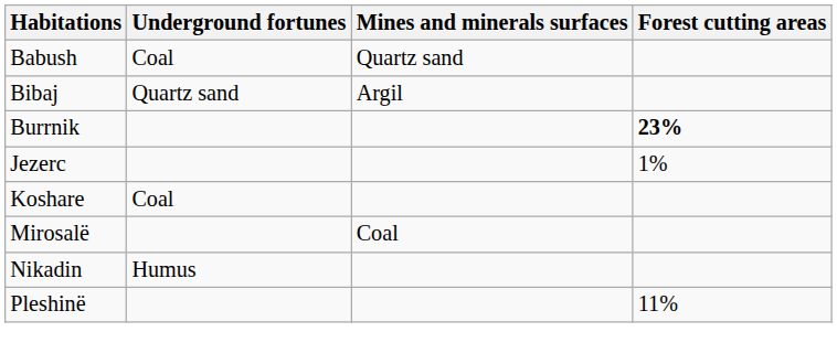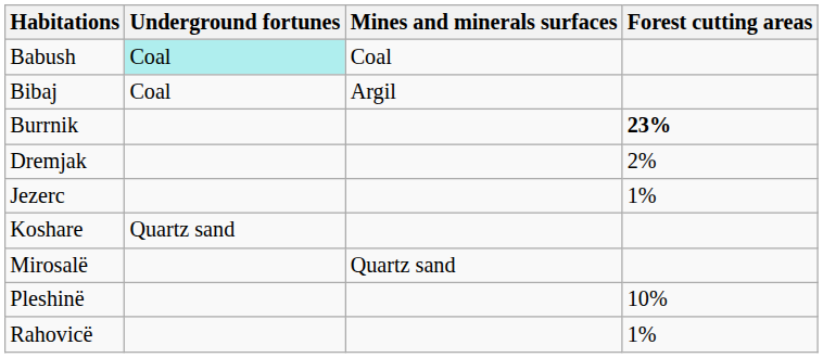Babush | Underground fortunes: no background -> paleturquoise background
Babush | Mines and minerals surfaces: Quartz sand -> Coal
Bibaj | Underground fortunes: Quartz sand -> Coal
+ row: Dremjak | 2%
Koshare | Underground fortunes: Coal -> Quartz sand
Mirosalë | Mines and minerals surfaces: Coal -> Quartz sand
- row: Nikadin | Humus
Pleshinë | Forest cutting areas: 11% -> 10%
+ row: Rahovicë | 1%
